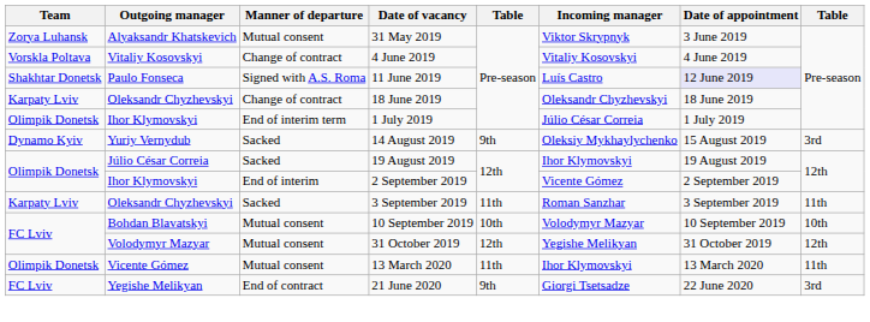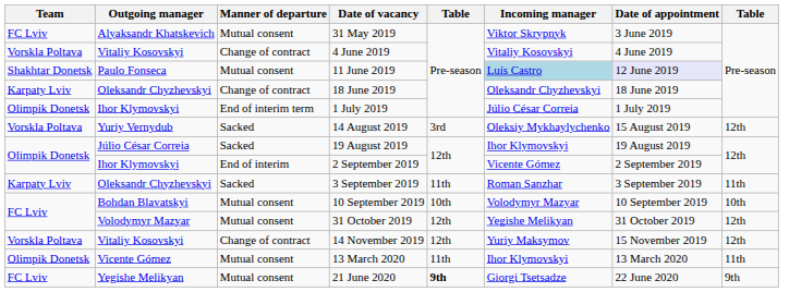31 May 2019 | Team: Zorya Luhansk -> FC Lviv
11 June 2019 | Manner of departure: Signed with A.S. Roma -> Mutual consent
11 June 2019 | Incoming manager: no background -> lightblue background
14 August 2019 | Team: Dynamo Kyiv -> Vorskla Poltava
14 August 2019 | column 5: 9th -> 3rd
14 August 2019 | column 8: 3rd -> 12th
+ row: Vorskla Poltava | Vitaliy Kosovskyi | Change of contract | 14 November 2019 | 12th | Yuriy Maksymov | 15 November 2019 | 12th
21 June 2020 | Manner of departure: End of contract -> Mutual consent
21 June 2020 | column 5: normal -> bold
21 June 2020 | column 8: 3rd -> 9th
